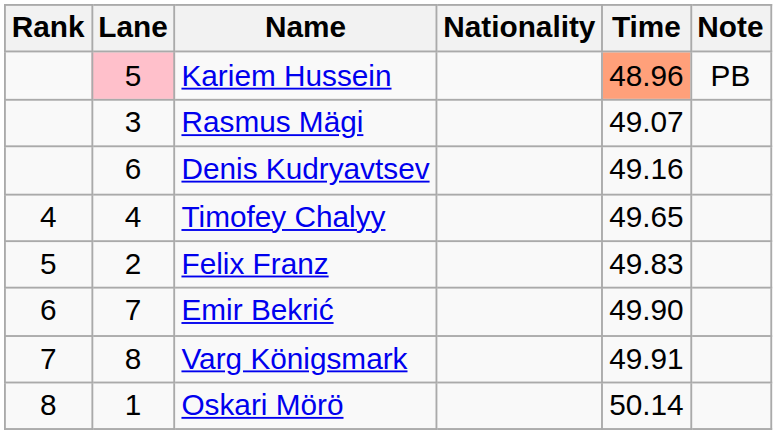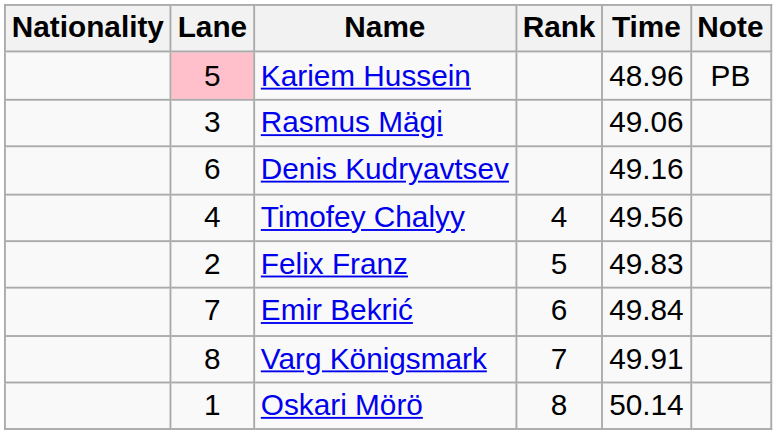columns swapped: Rank <-> Nationality
Kariem Hussein | Time: lightsalmon background -> no background
Rasmus Mägi | Time: 49.07 -> 49.06
Timofey Chalyy | Time: 49.65 -> 49.56
Emir Bekrić | Time: 49.90 -> 49.84
